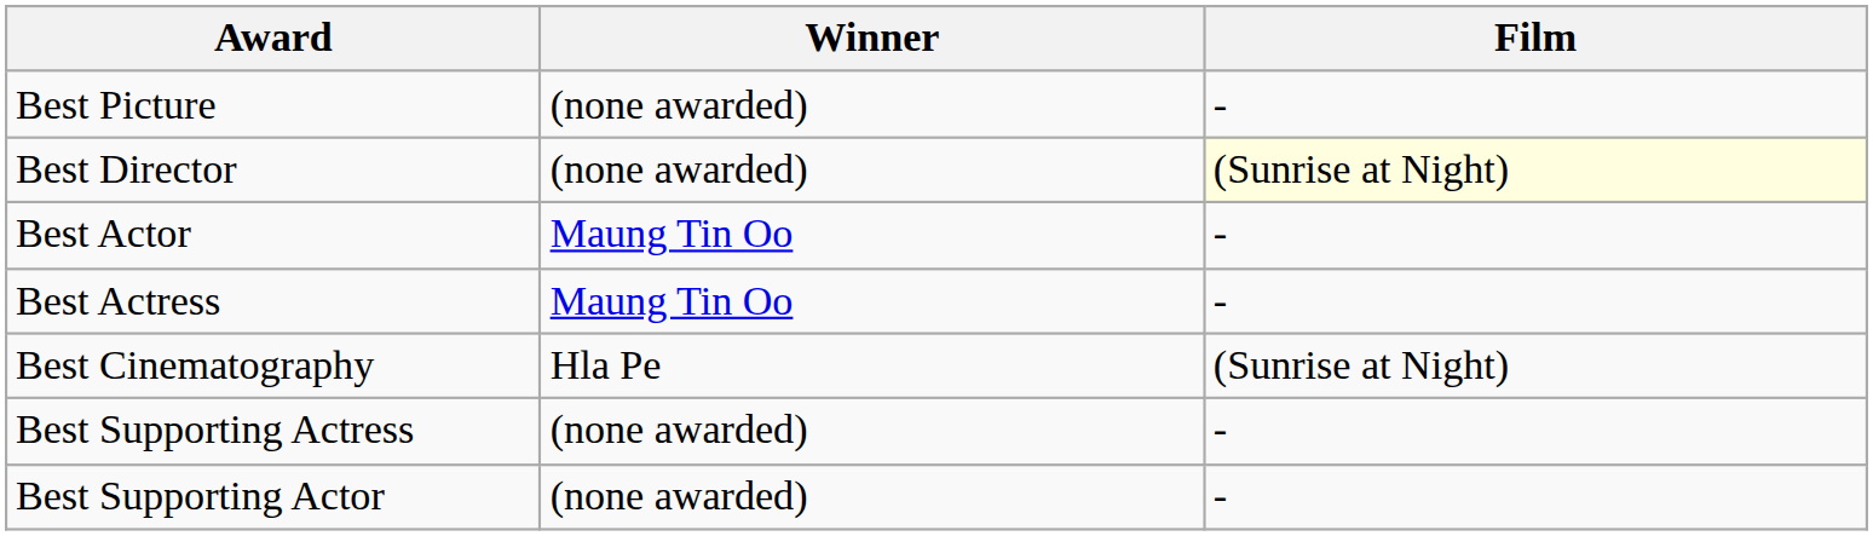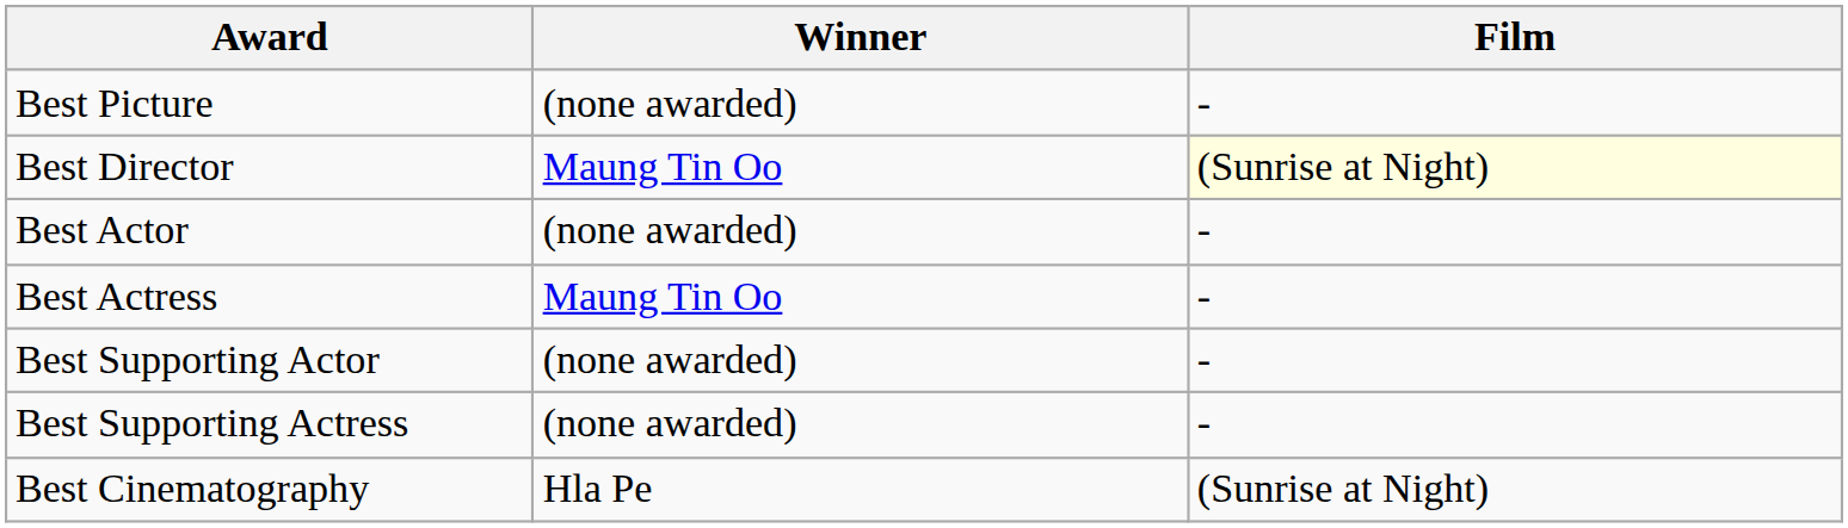Best Director | Winner: (none awarded) -> Maung Tin Oo
Best Actor | Winner: Maung Tin Oo -> (none awarded)
rows swapped: Best Supporting Actor <-> Best Cinematography
